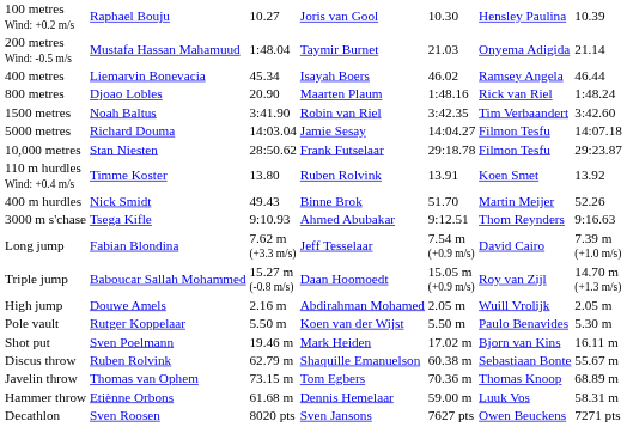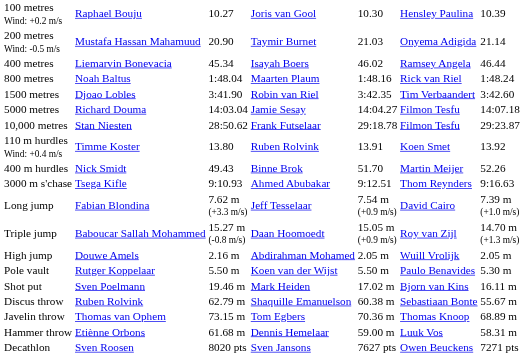200 metres Wind: -0.5 m/s | column 3: 1:48.04 -> 20.90
800 metres | column 2: Djoao Lobles -> Noah Baltus
800 metres | column 3: 20.90 -> 1:48.04
1500 metres | column 2: Noah Baltus -> Djoao Lobles
